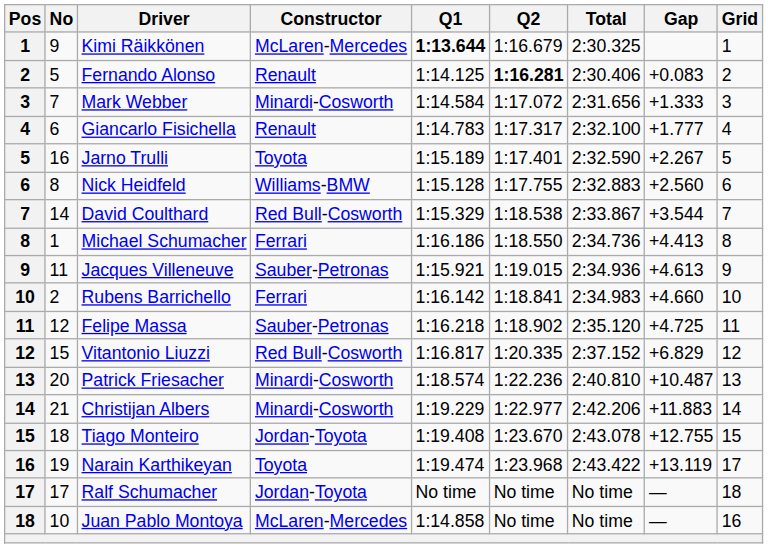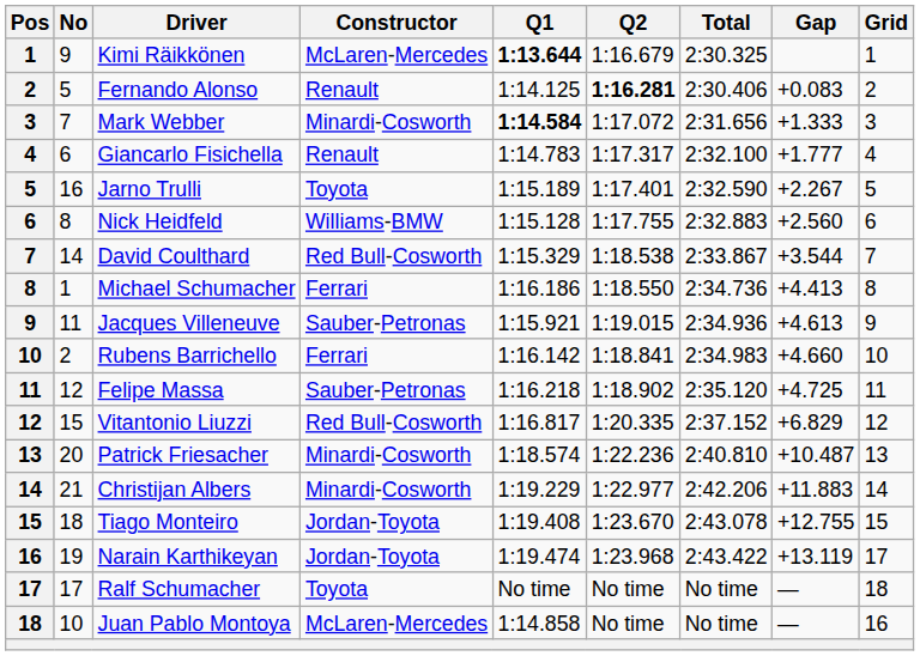Mark Webber | Q1: normal -> bold
Narain Karthikeyan | Constructor: Toyota -> Jordan-Toyota
Ralf Schumacher | Constructor: Jordan-Toyota -> Toyota
